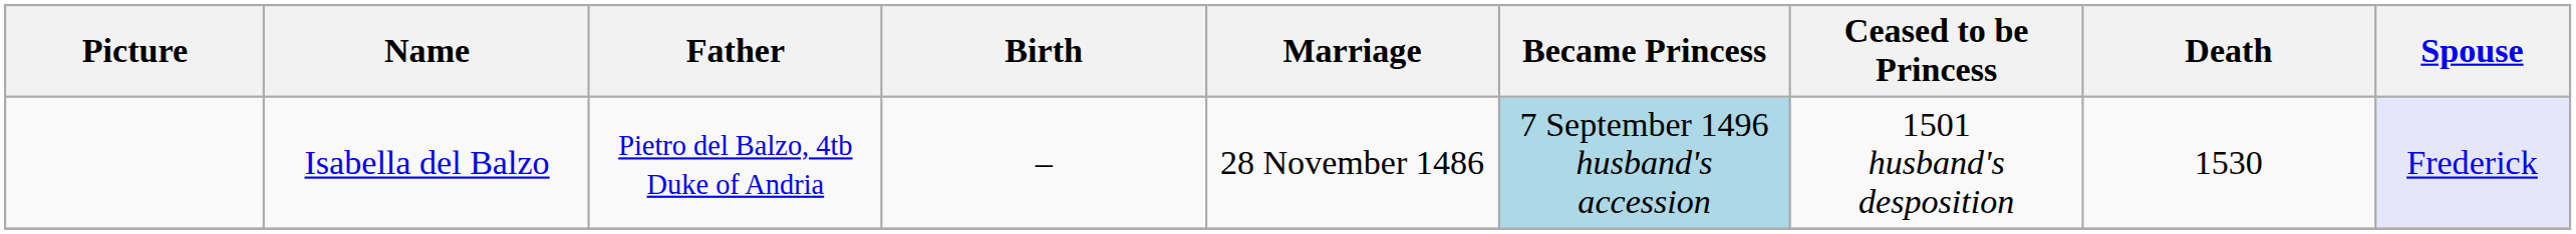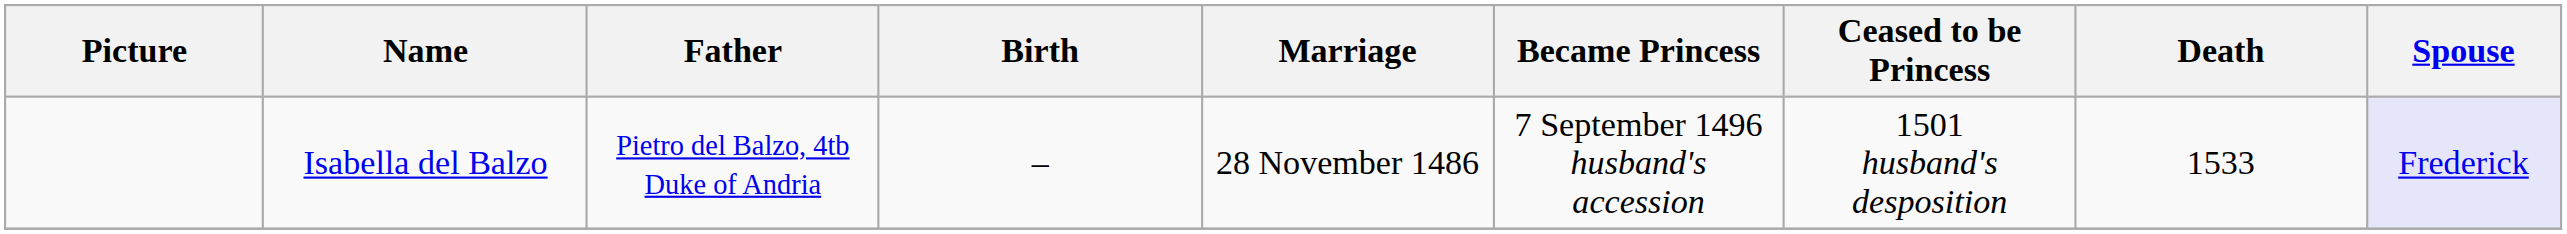Isabella del Balzo | Became Princess: lightblue background -> no background
Isabella del Balzo | Death: 1530 -> 1533
